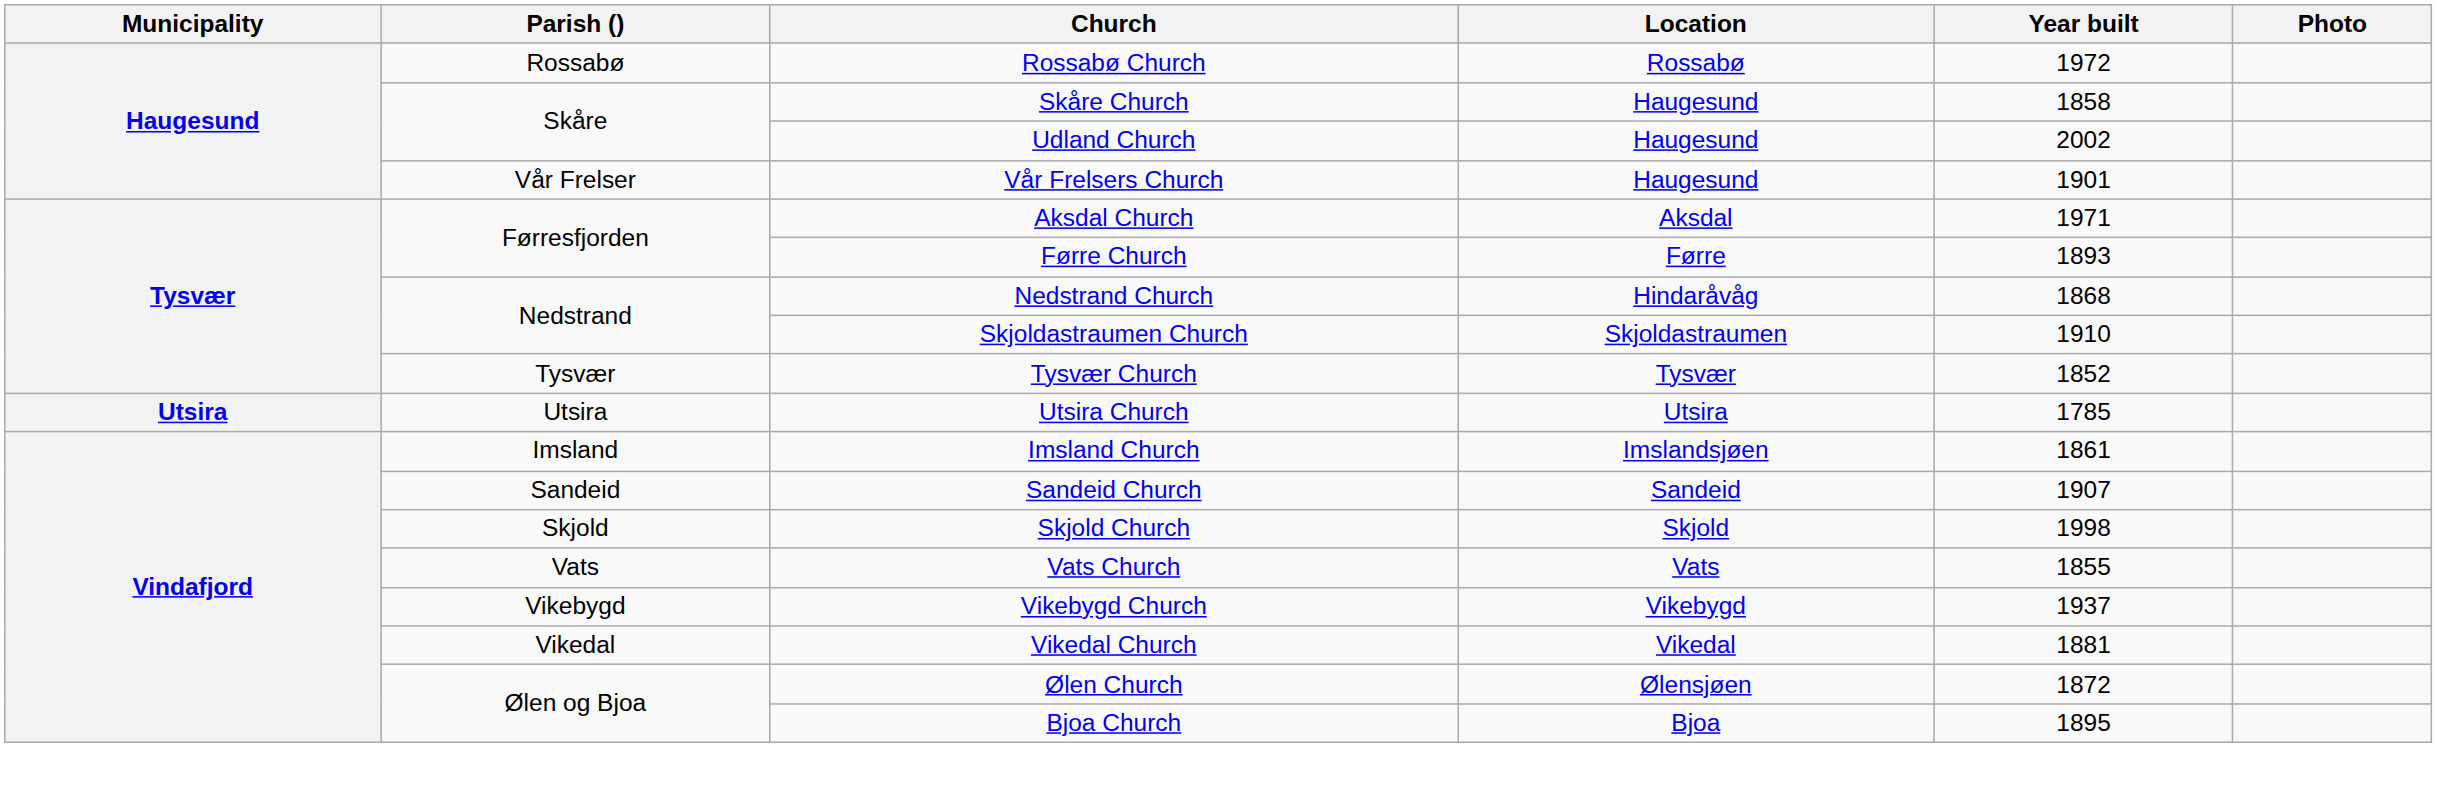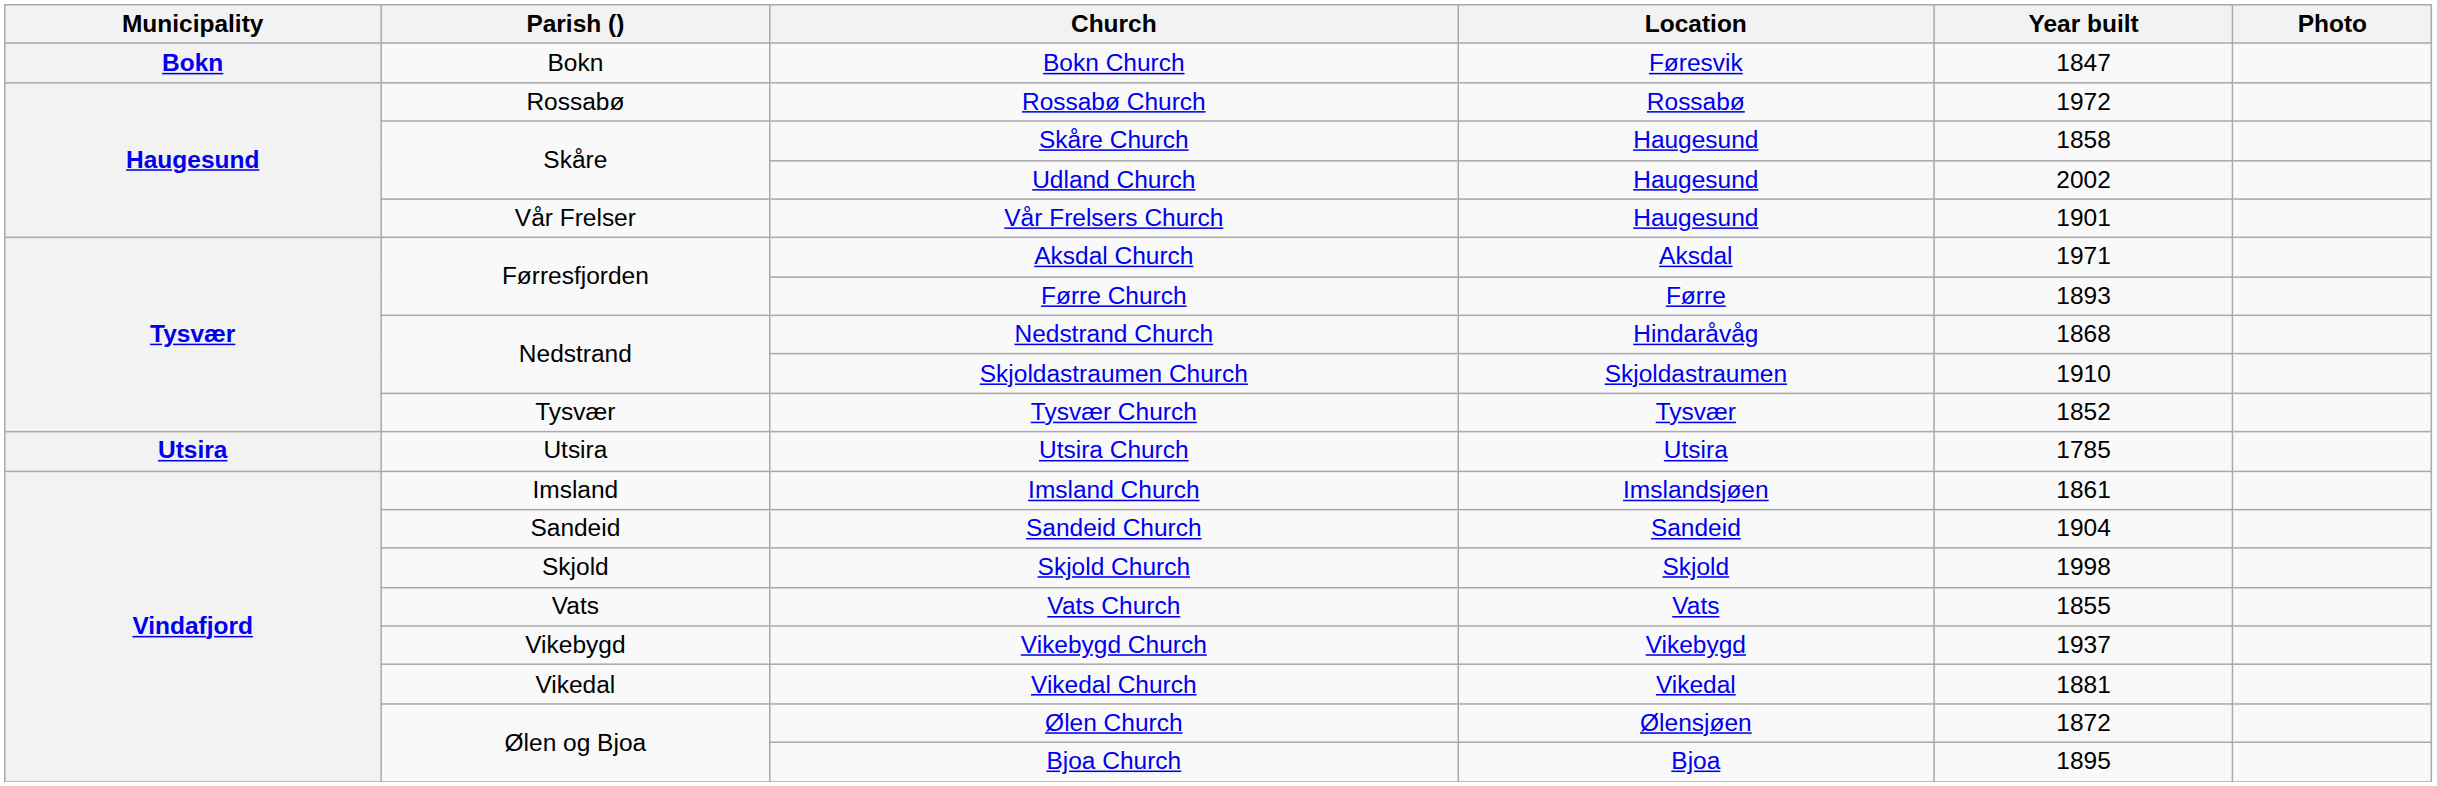+ row: Bokn | Bokn | Bokn Church | Føresvik | 1847
Sandeid Church | Year built: 1907 -> 1904
